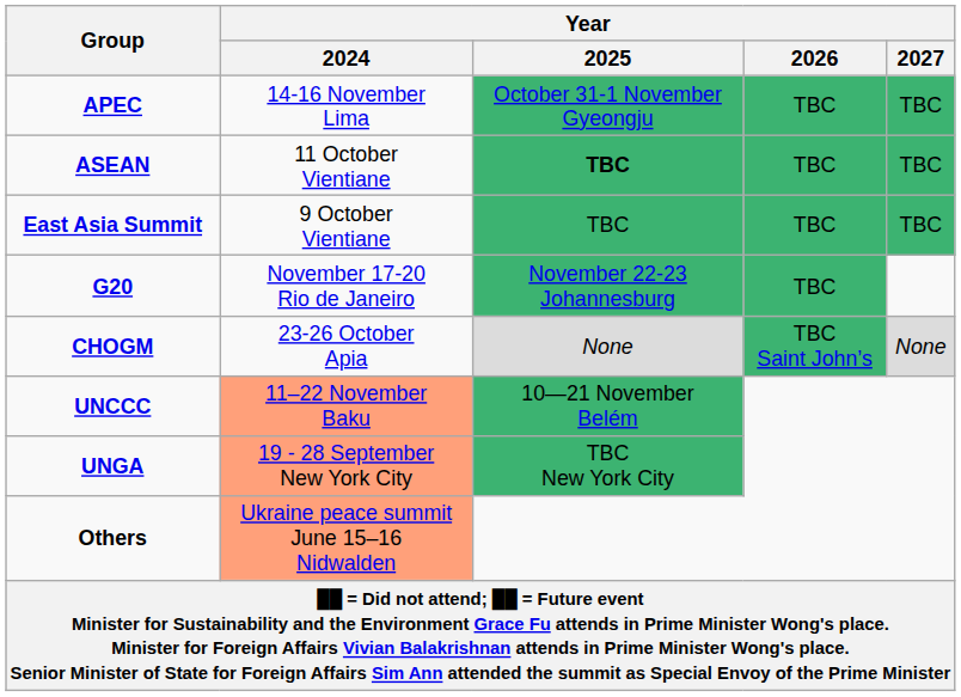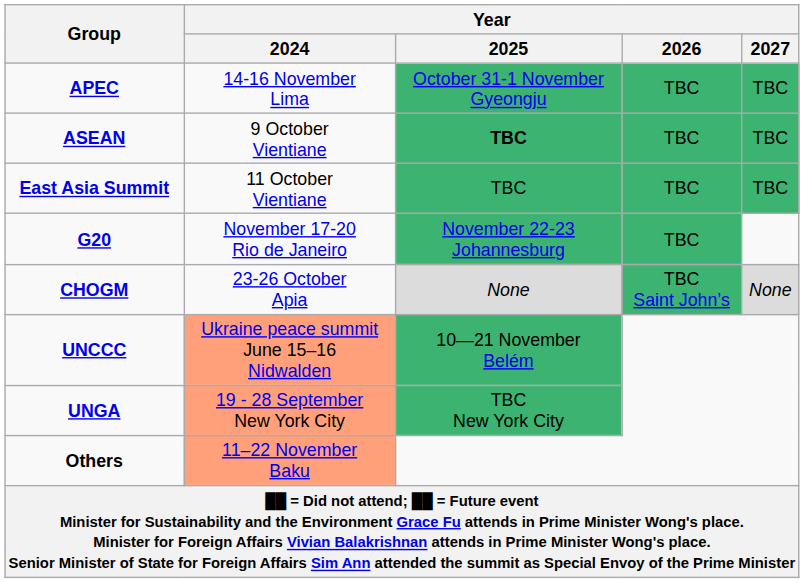ASEAN | Year / 2024: 11 October Vientiane -> 9 October Vientiane
East Asia Summit | Year / 2024: 9 October Vientiane -> 11 October Vientiane
UNCCC | Year / 2024: 11–22 November Baku -> Ukraine peace summit June 15–16 Nidwalden
Others | Year / 2024: Ukraine peace summit June 15–16 Nidwalden -> 11–22 November Baku
